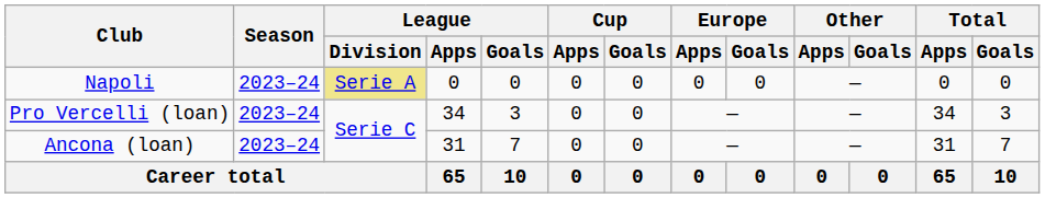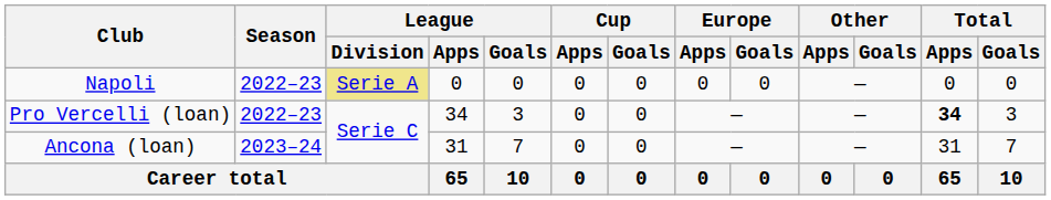Napoli | Season: 2023–24 -> 2022–23
Pro Vercelli (loan) | Season: 2023–24 -> 2022–23
Pro Vercelli (loan) | Total / Apps: normal -> bold
